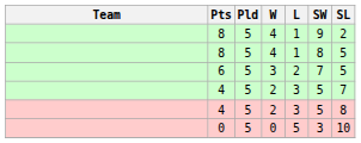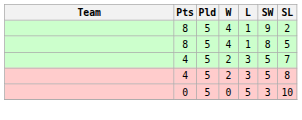- row: 6 | 5 | 3 | 2 | 7 | 5
